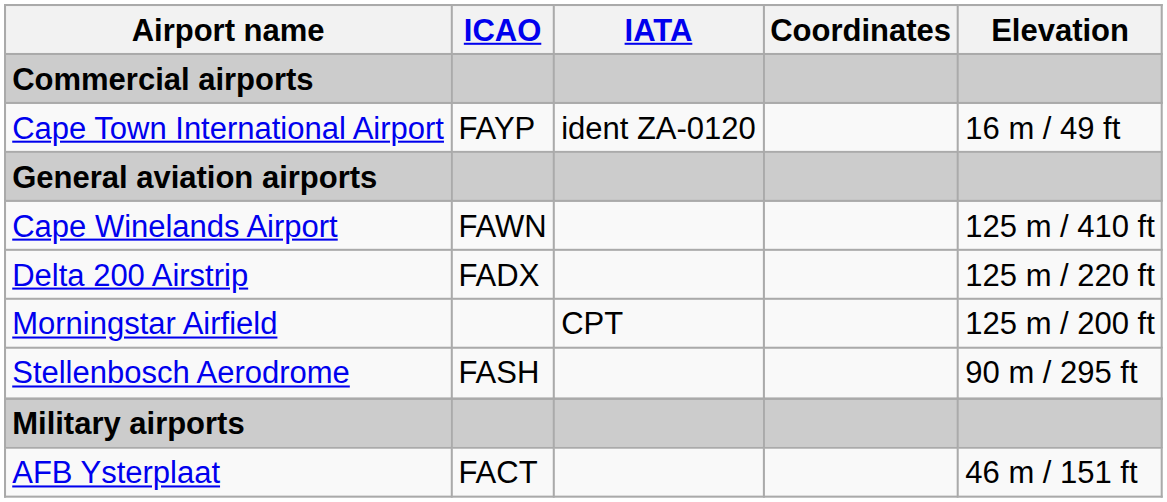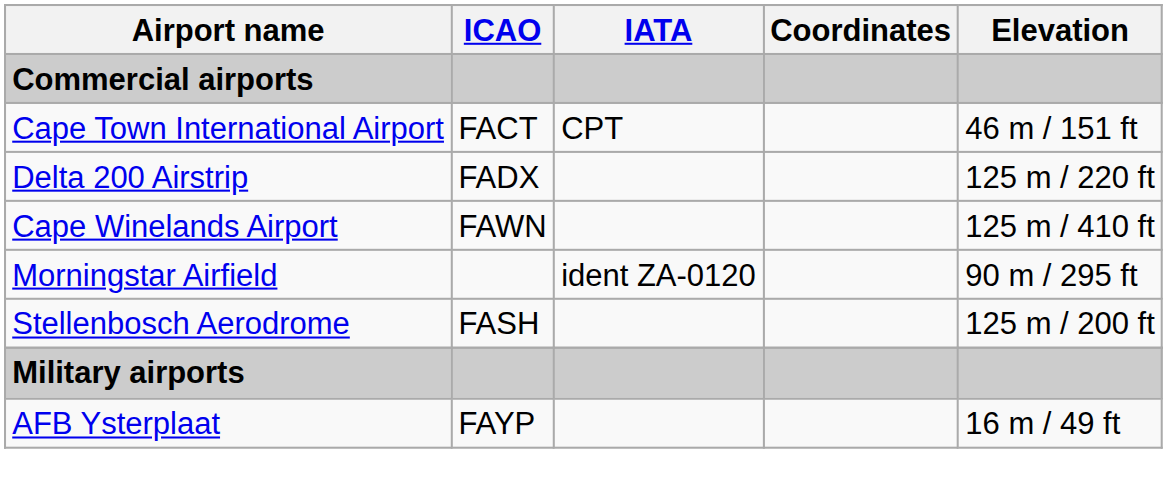Cape Town International Airport | ICAO: FAYP -> FACT
Cape Town International Airport | IATA: ident ZA-0120 -> CPT
Cape Town International Airport | Elevation: 16 m / 49 ft -> 46 m / 151 ft
- row: General aviation airports
rows swapped: Delta 200 Airstrip <-> Cape Winelands Airport
Morningstar Airfield | IATA: CPT -> ident ZA-0120
Morningstar Airfield | Elevation: 125 m / 200 ft -> 90 m / 295 ft
Stellenbosch Aerodrome | Elevation: 90 m / 295 ft -> 125 m / 200 ft
AFB Ysterplaat | ICAO: FACT -> FAYP
AFB Ysterplaat | Elevation: 46 m / 151 ft -> 16 m / 49 ft
